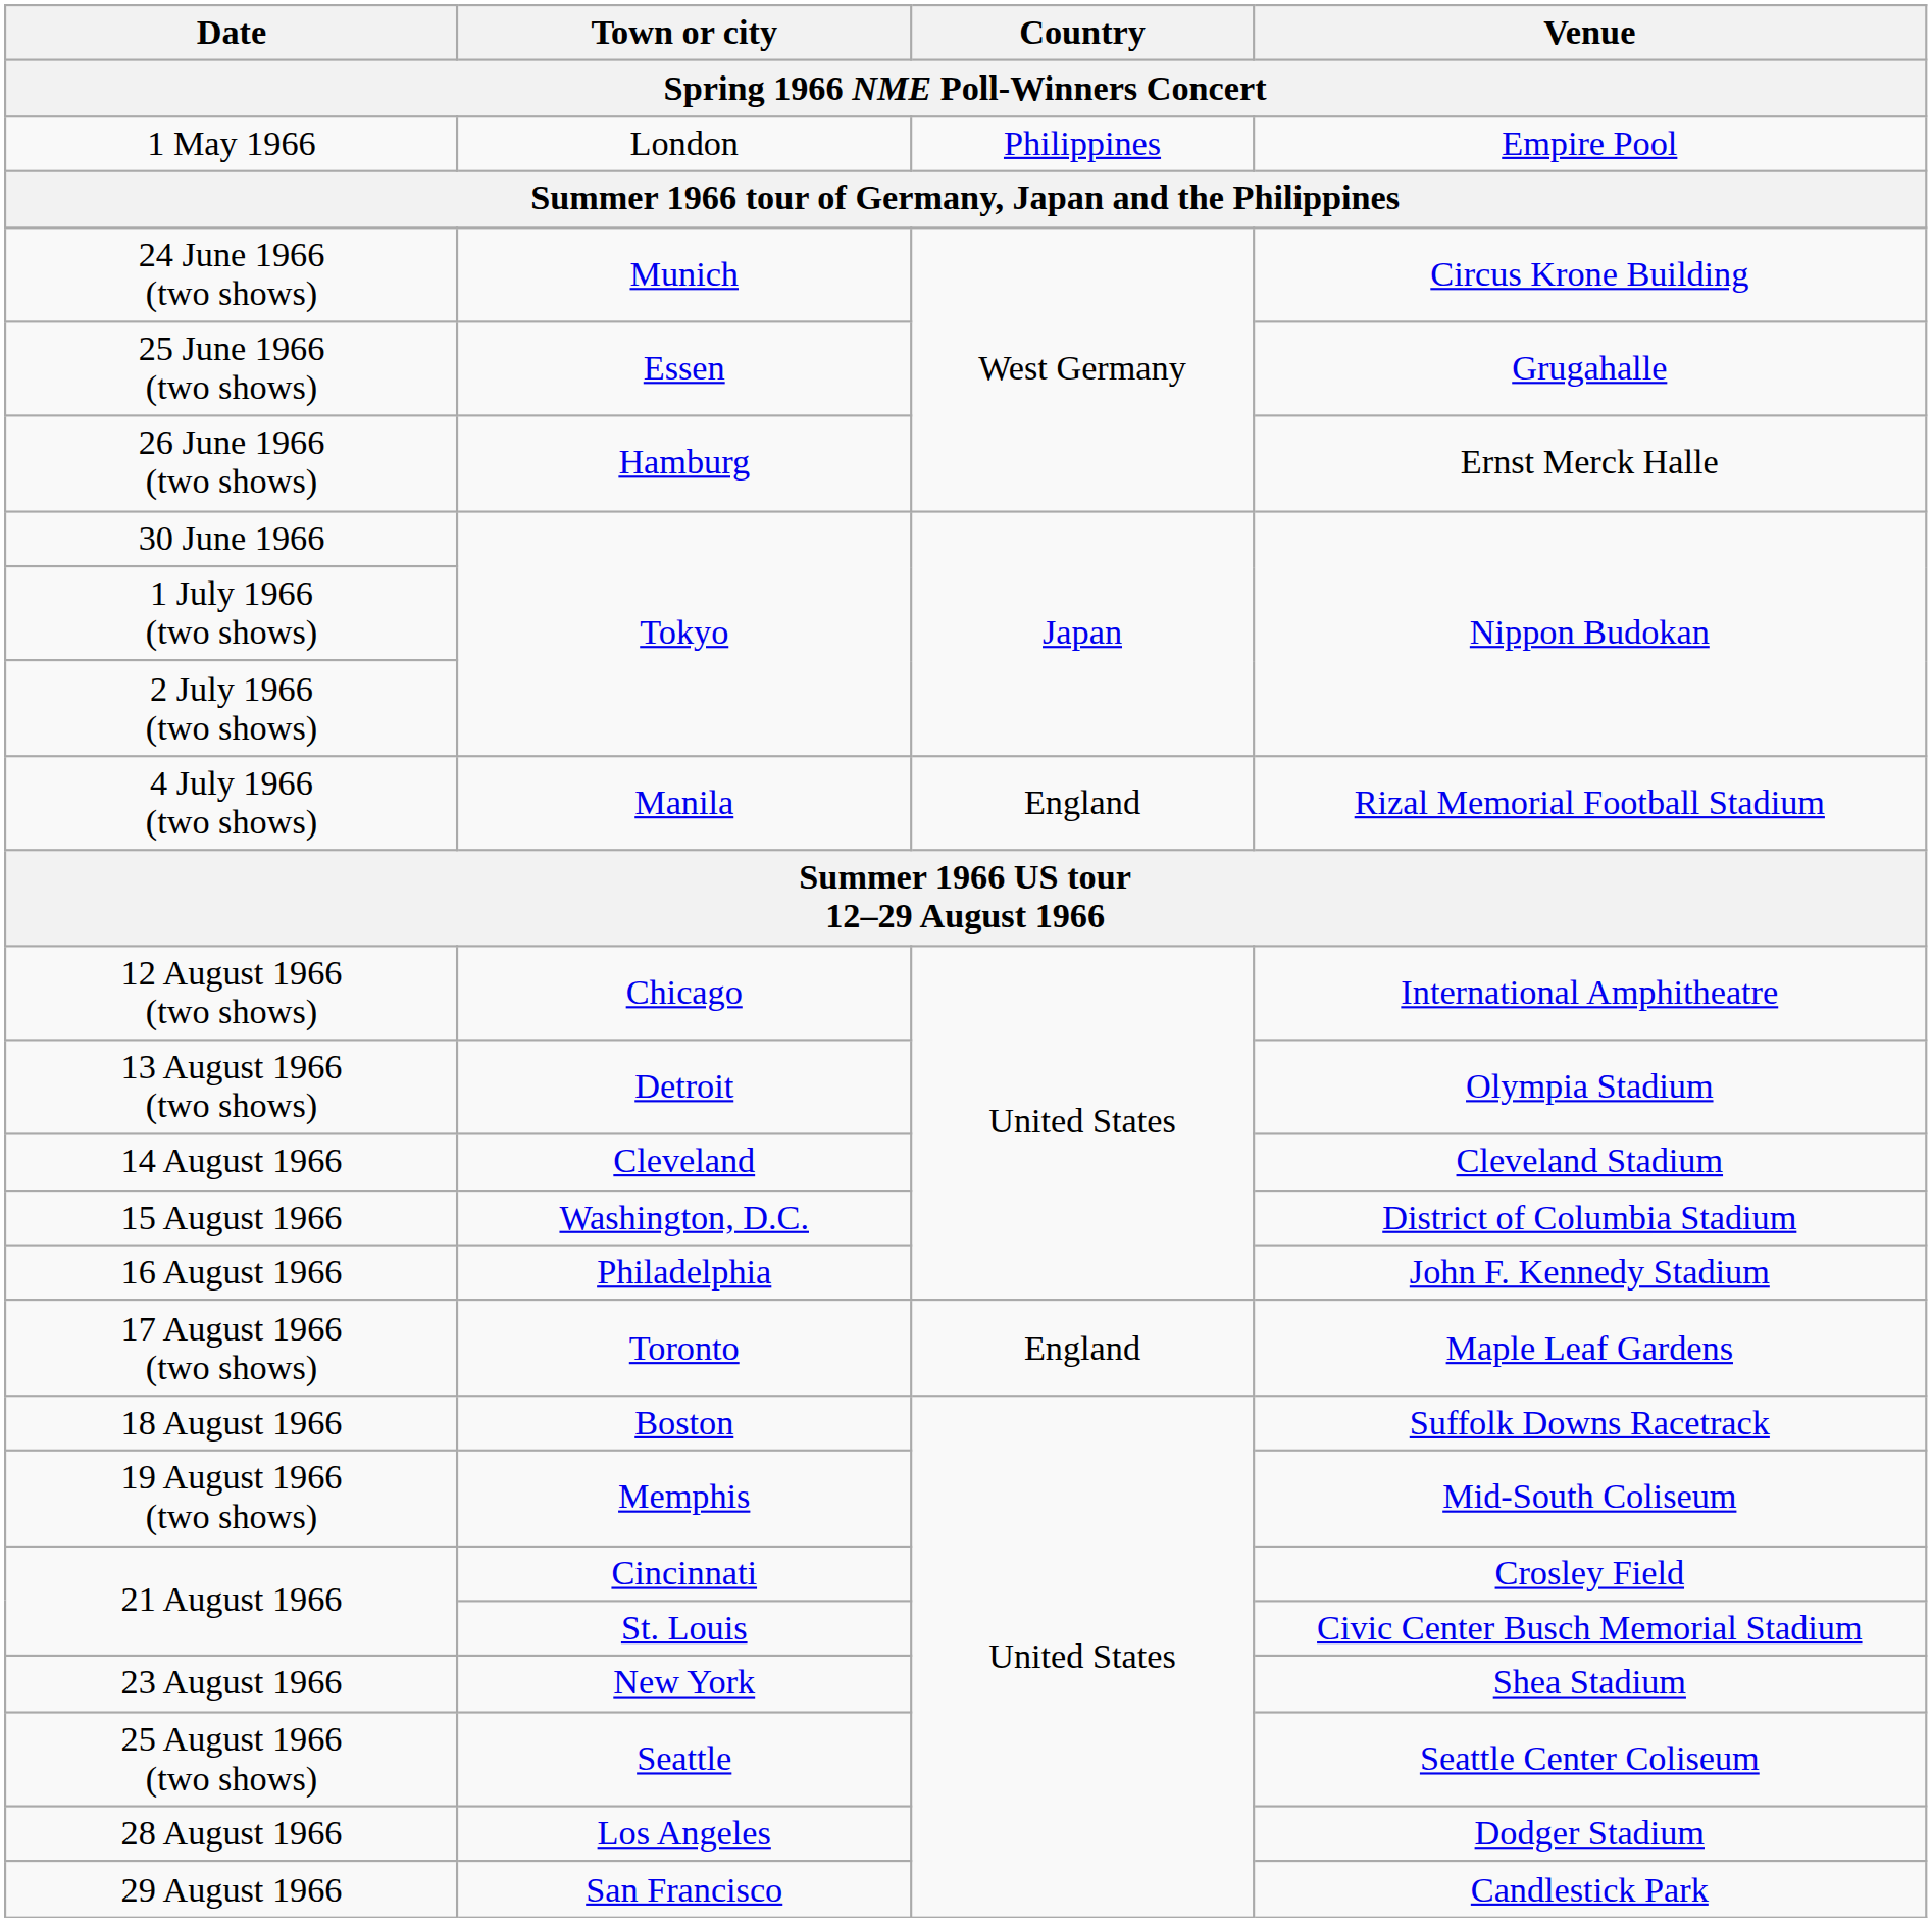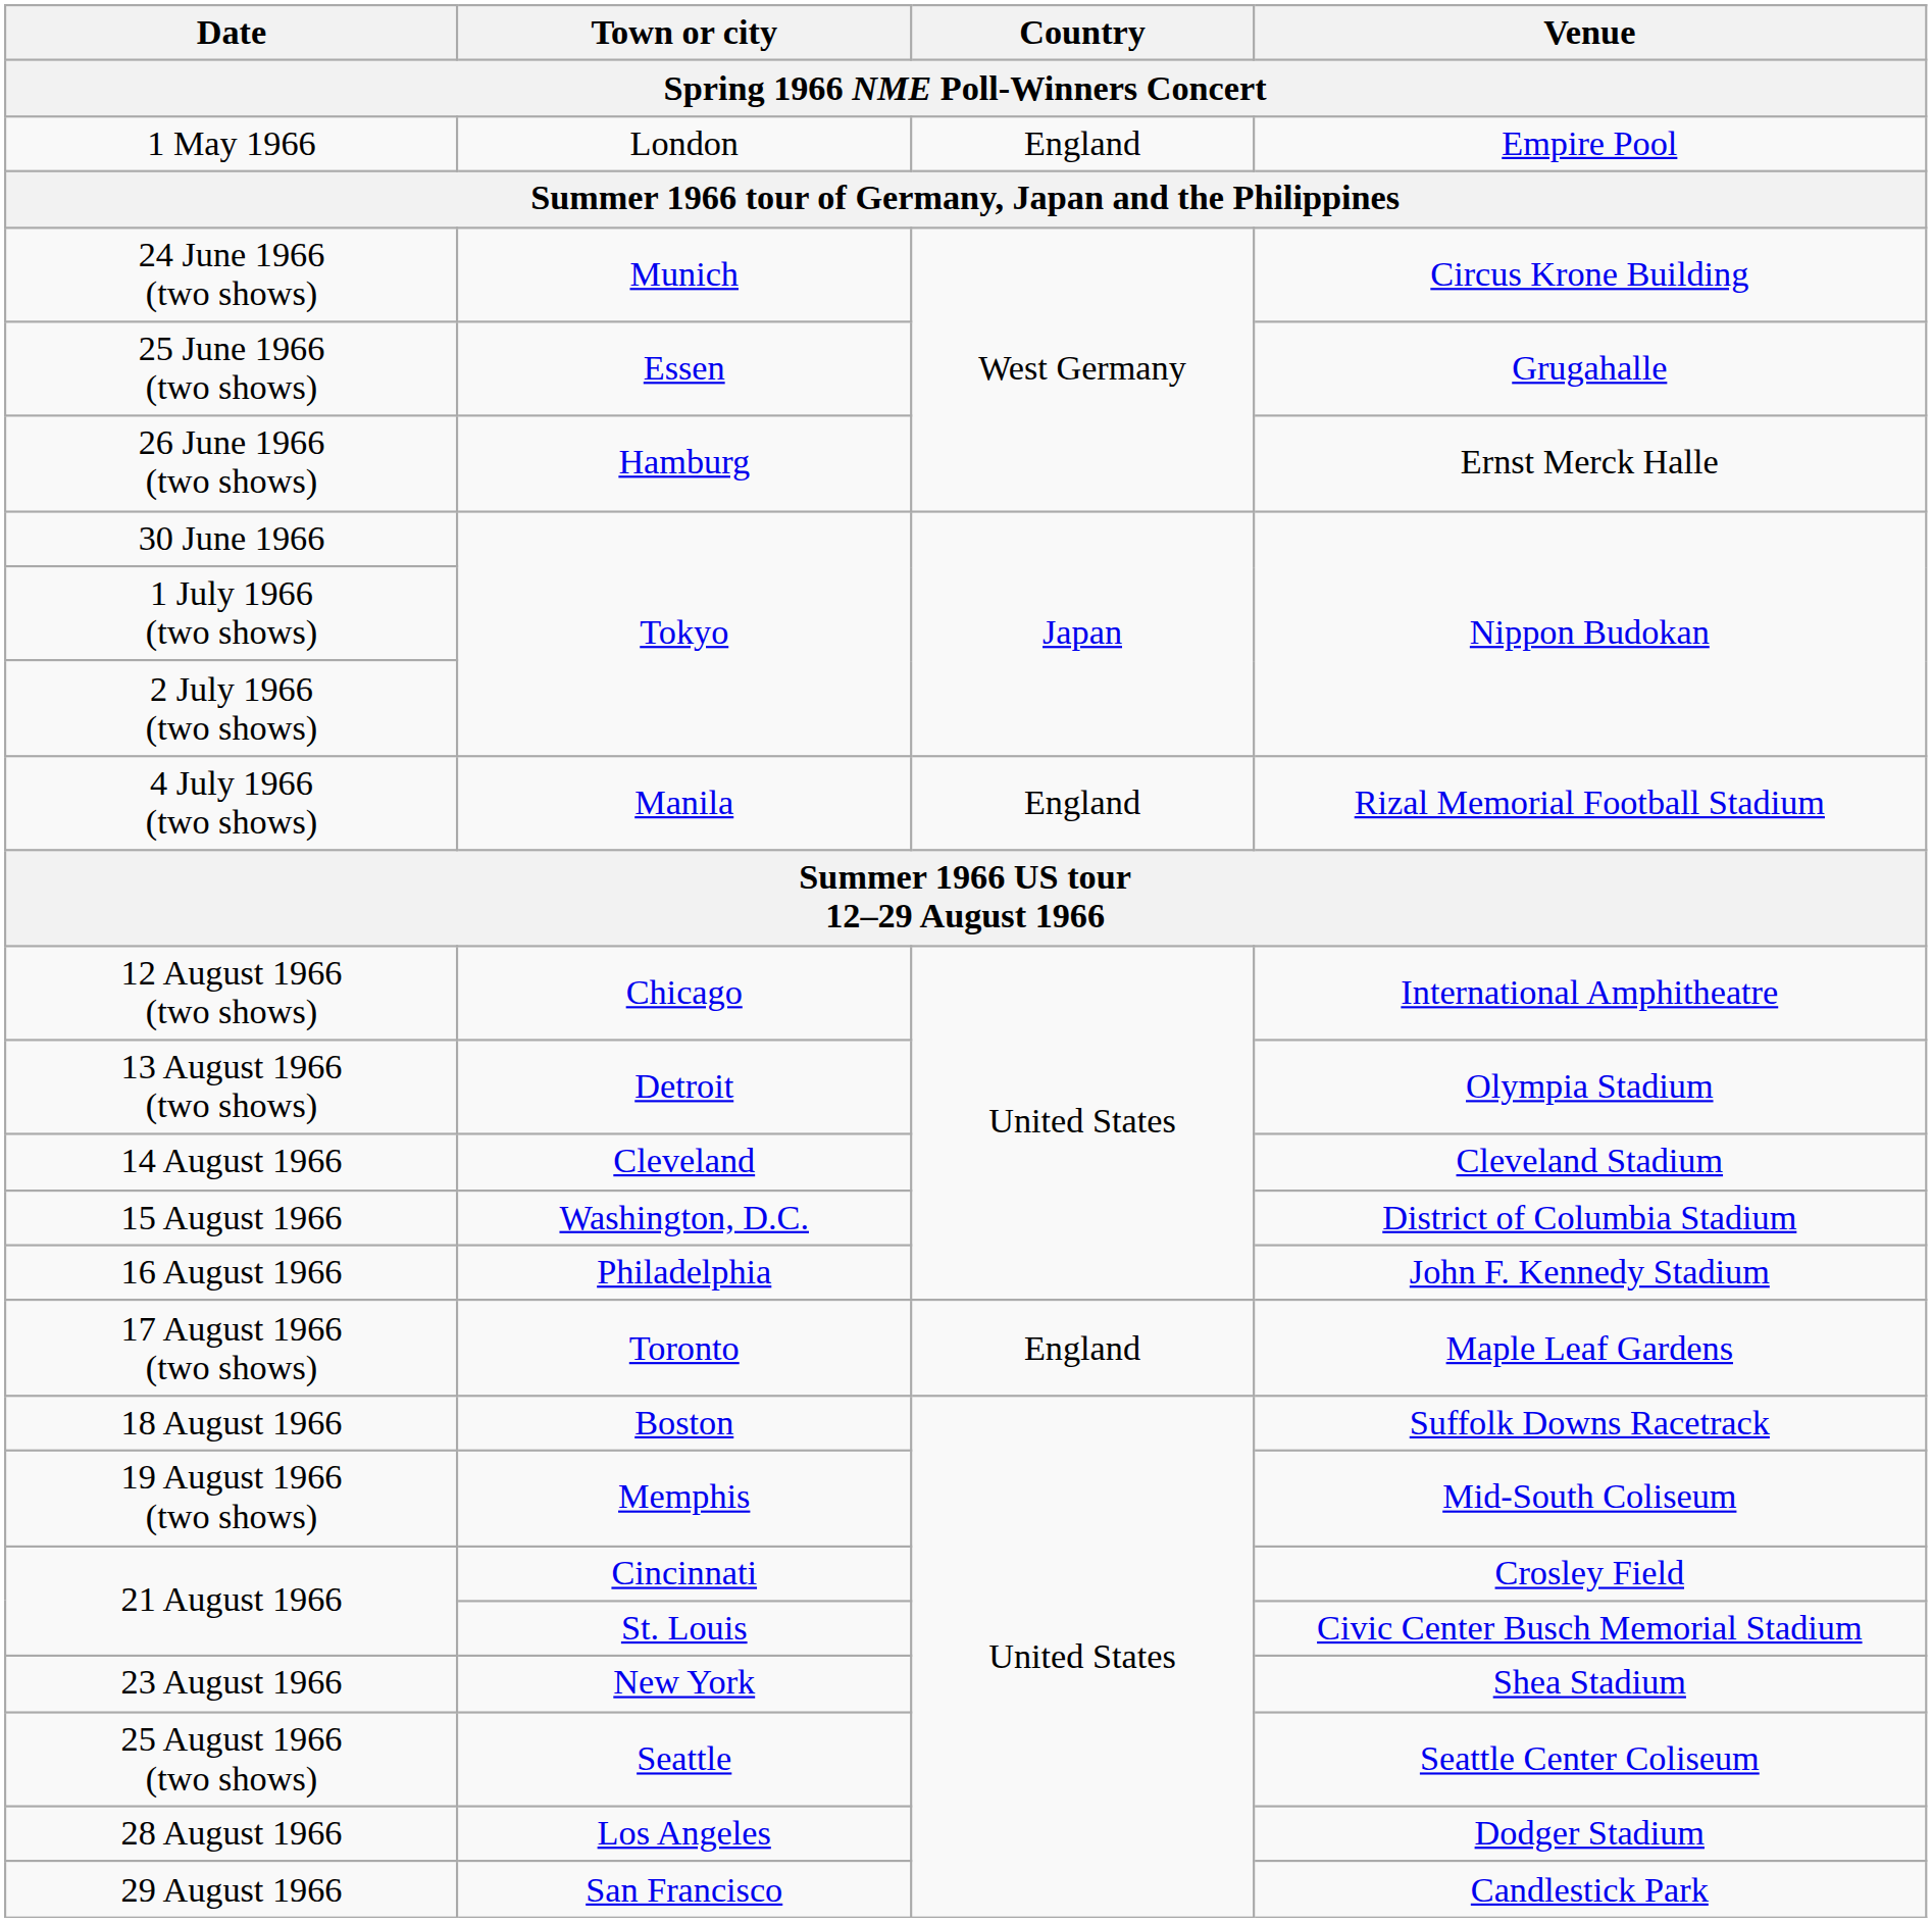1 May 1966 | Country: Philippines -> England
